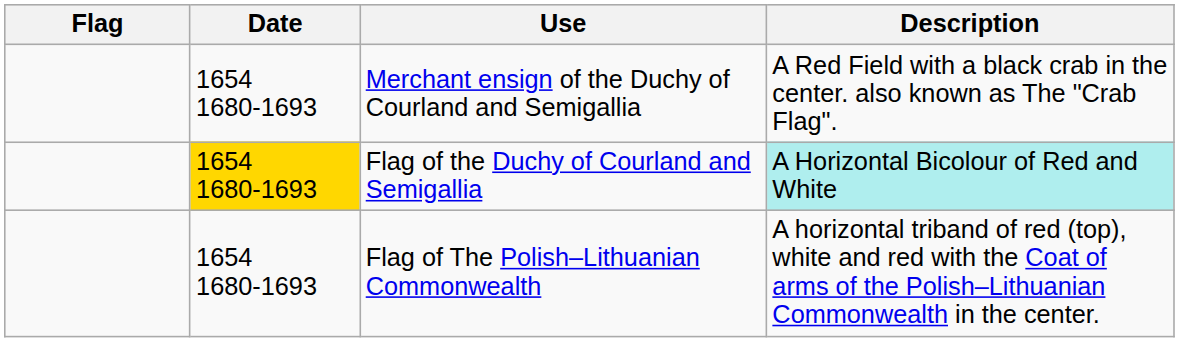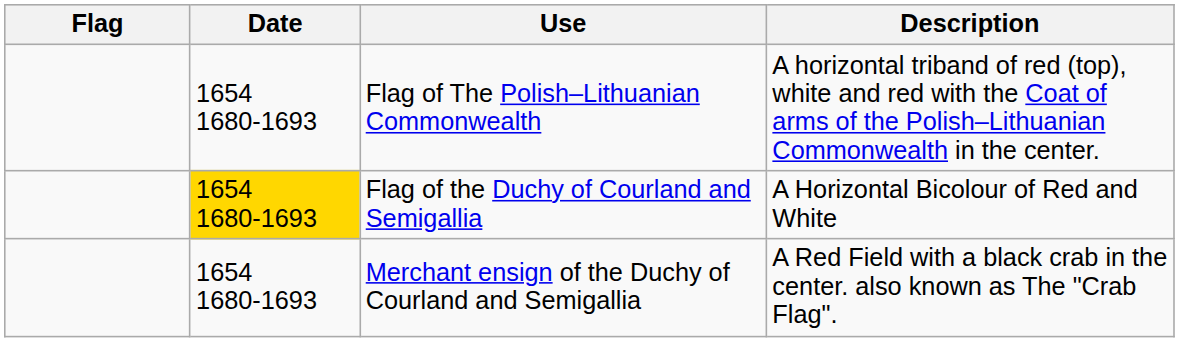rows swapped: Flag of The Polish–Lithuanian Commonwealth <-> Merchant ensign of the Duchy of Courland and Semigallia
Flag of the Duchy of Courland and Semigallia | Description: paleturquoise background -> no background
